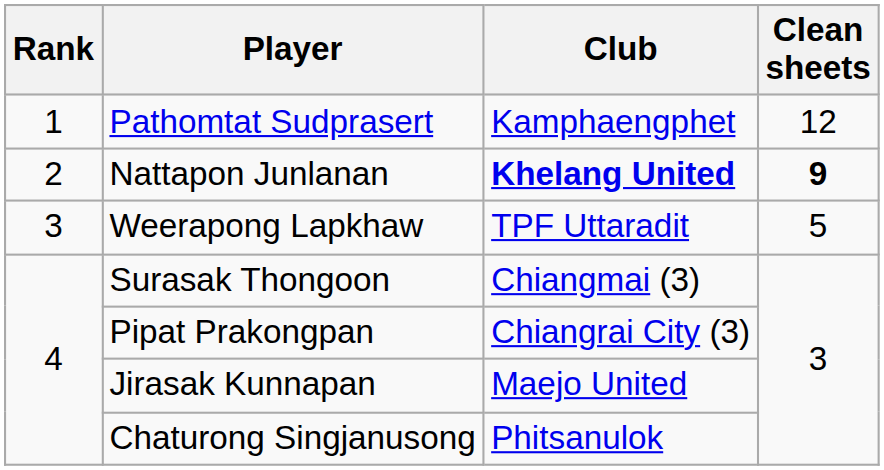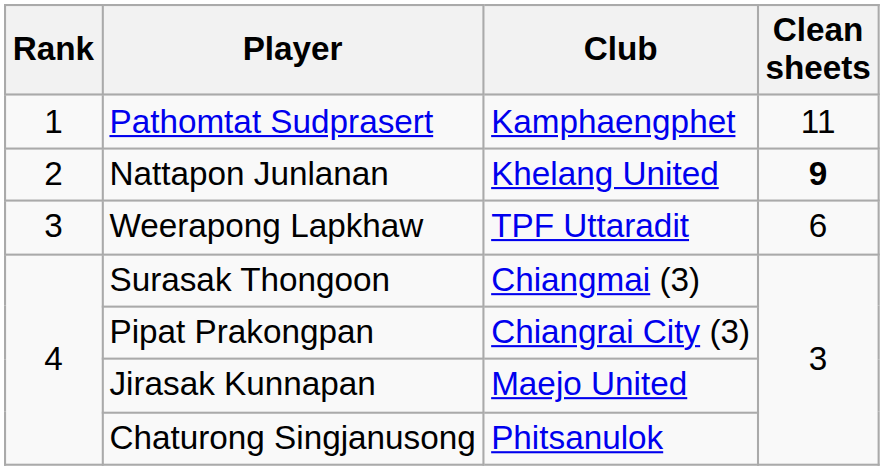Pathomtat Sudprasert | Clean sheets: 12 -> 11
Nattapon Junlanan | Club: bold -> normal
Weerapong Lapkhaw | Clean sheets: 5 -> 6
